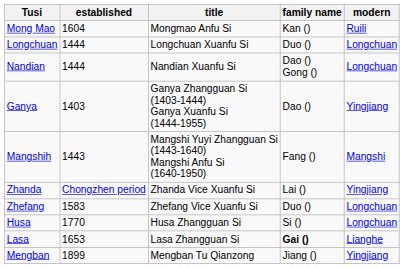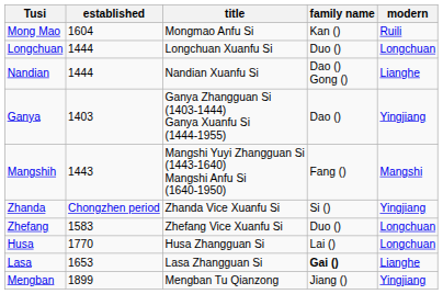Nandian | modern: Longchuan -> Lianghe
Zhanda | family name: Lai () -> Si ()
Husa | family name: Si () -> Lai ()
